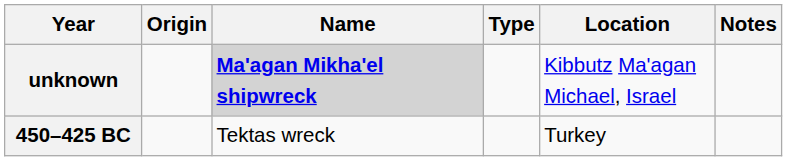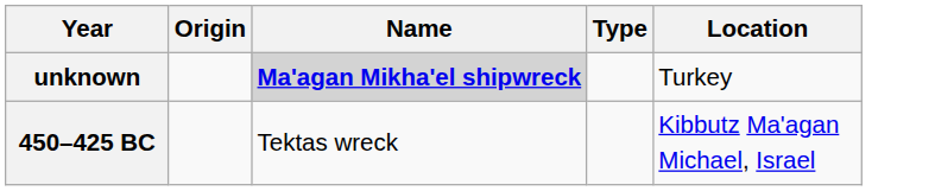- column: Notes
unknown | Location: Kibbutz Ma'agan Michael, Israel -> Turkey
450–425 BC | Location: Turkey -> Kibbutz Ma'agan Michael, Israel
